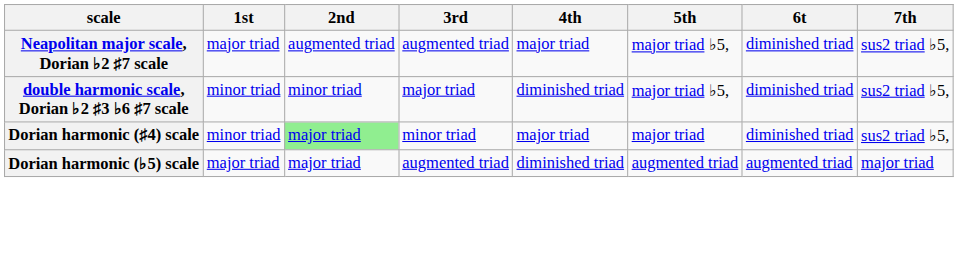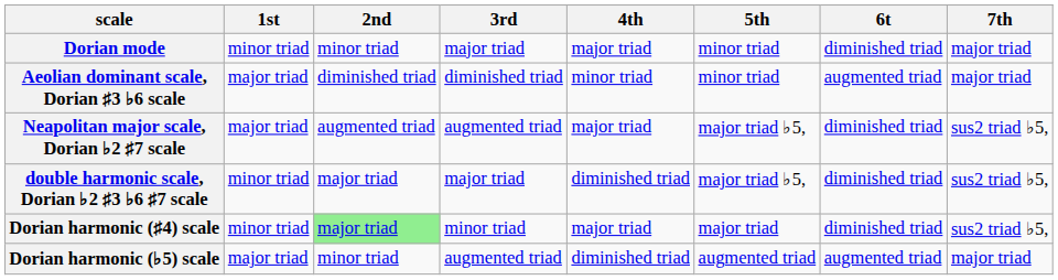+ row: Dorian mode | minor triad | minor triad | major triad | major triad | minor triad | diminished triad | major triad
+ row: Aeolian dominant scale, Dorian ♯3 ♭6 scale | major triad | diminished triad | diminished triad | minor triad | minor triad | augmented triad | major triad
double harmonic scale, Dorian ♭2 ♯3 ♭6 ♯7 scale | 2nd: minor triad -> major triad
Dorian harmonic (♭5) scale | 2nd: major triad -> minor triad
